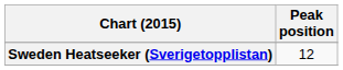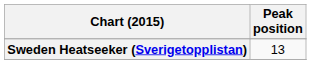Sweden Heatseeker (Sverigetopplistan) | Peak position: 12 -> 13
